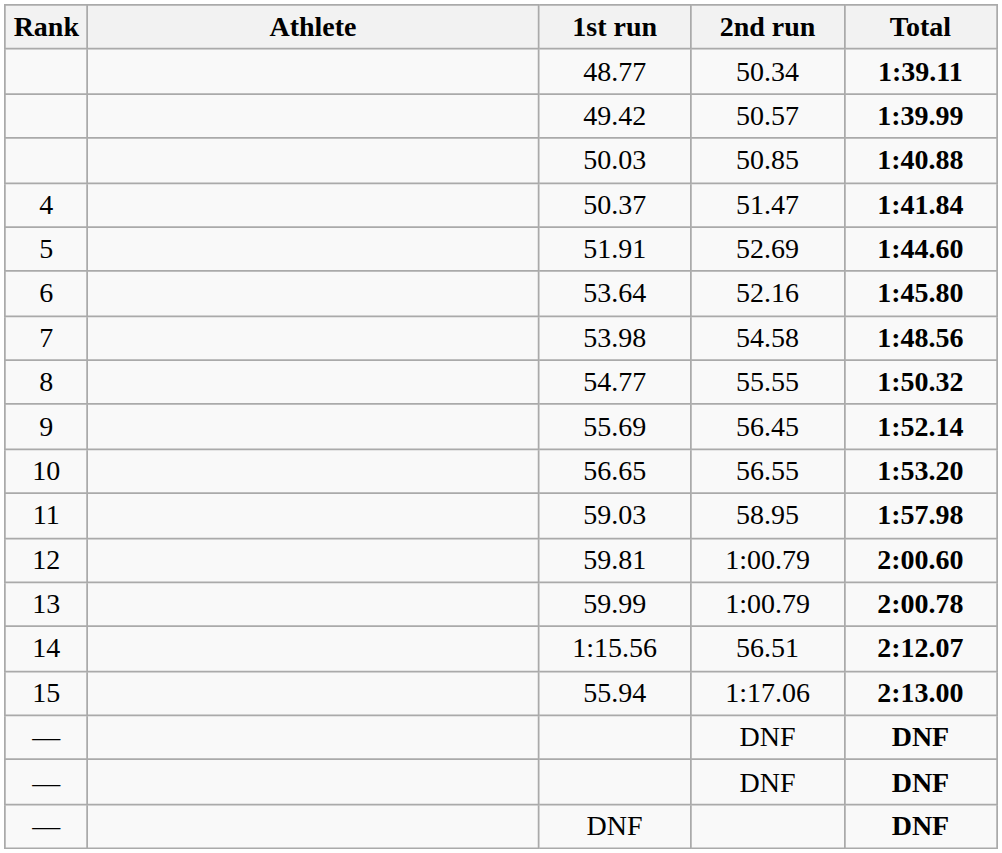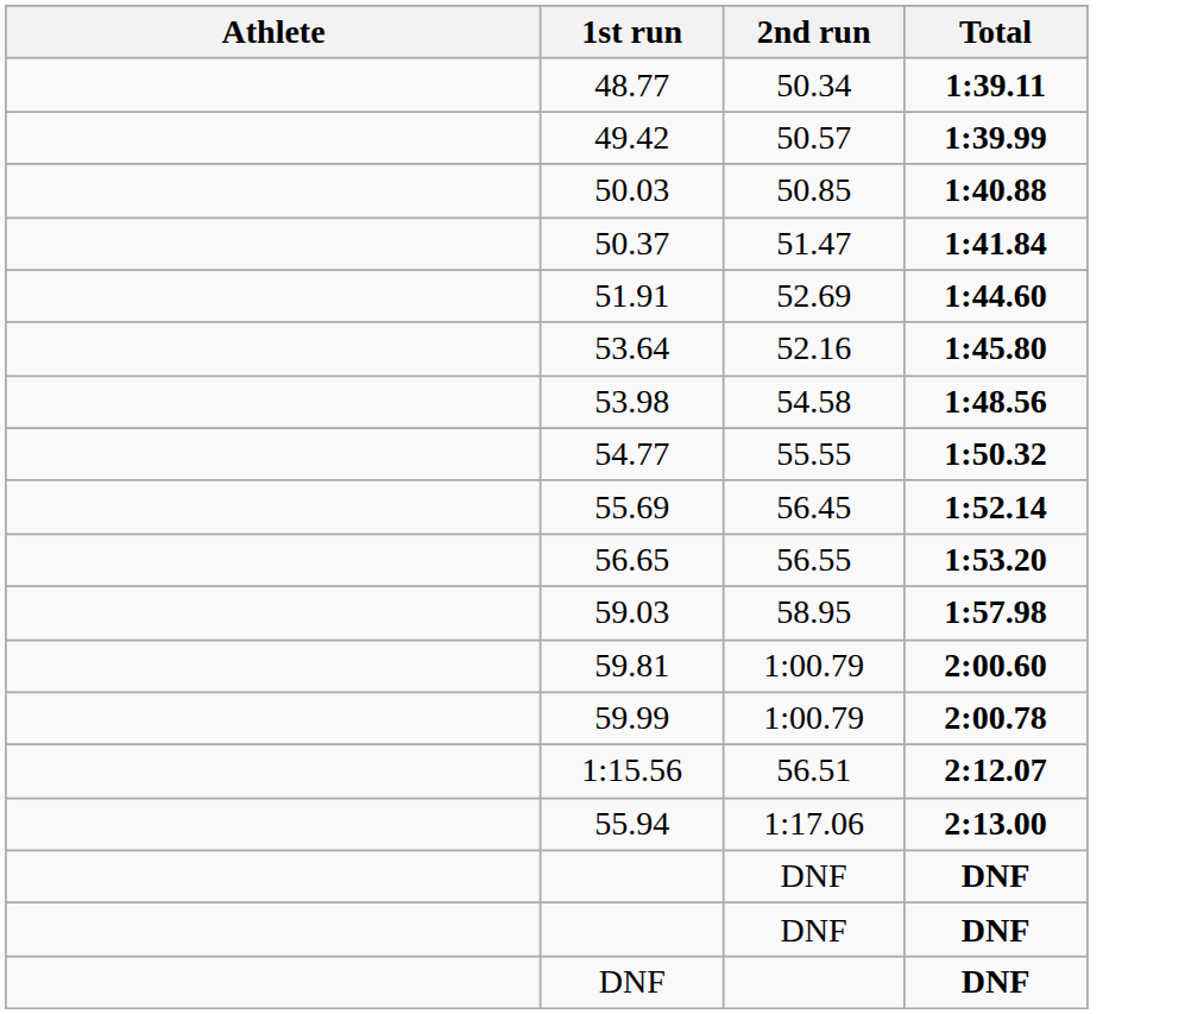- column: Rank | 4 | 5 | 6 | 7 | 8 | 9 | 10 | 11 | 12 | 13 | 14 | 15 | — | — | —
